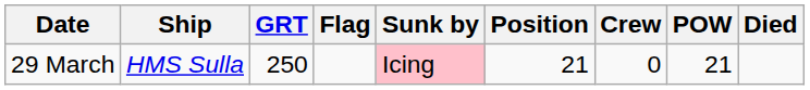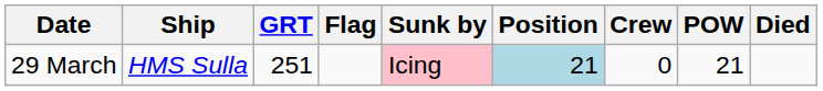29 March | GRT: 250 -> 251
29 March | Position: no background -> lightblue background
